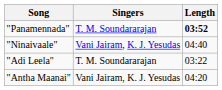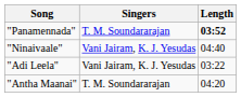"Adi Leela" | Singers: T. M. Soundararajan -> Vani Jairam, K. J. Yesudas
"Antha Maanai" | Singers: Vani Jairam, K. J. Yesudas -> T. M. Soundararajan
